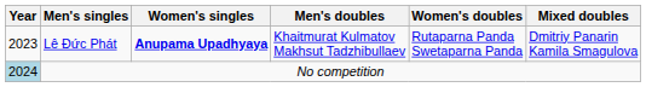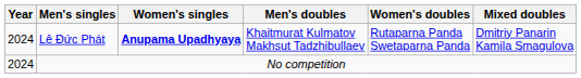Lê Đức Phát | Year: 2023 -> 2024
No competition | Year: lightblue background -> no background
